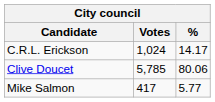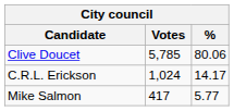rows swapped: Clive Doucet <-> C.R.L. Erickson
